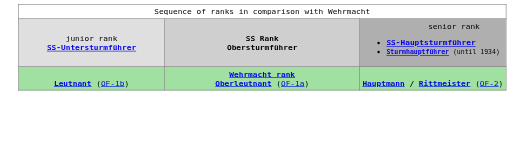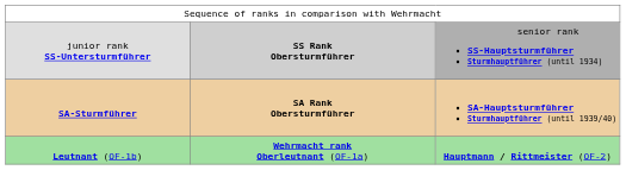+ row: SA-Sturmführer | SA Rank Obersturmführer | SA-Hauptsturmführer Sturmhauptführer (until 1939/40)
